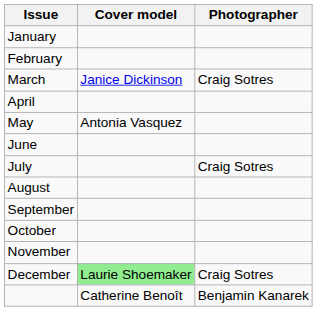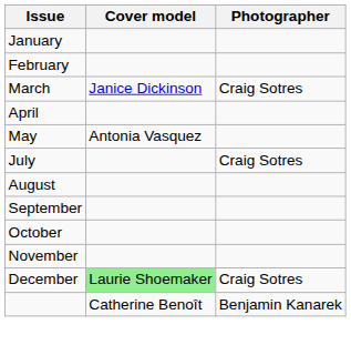- row: June
